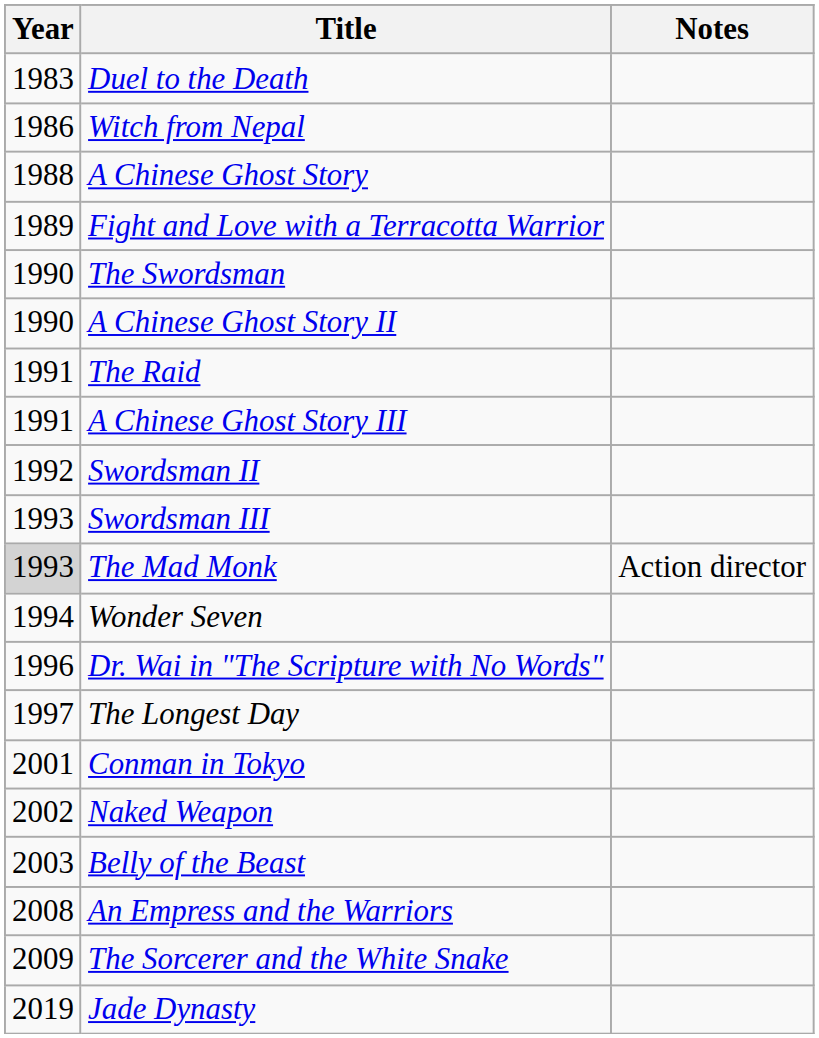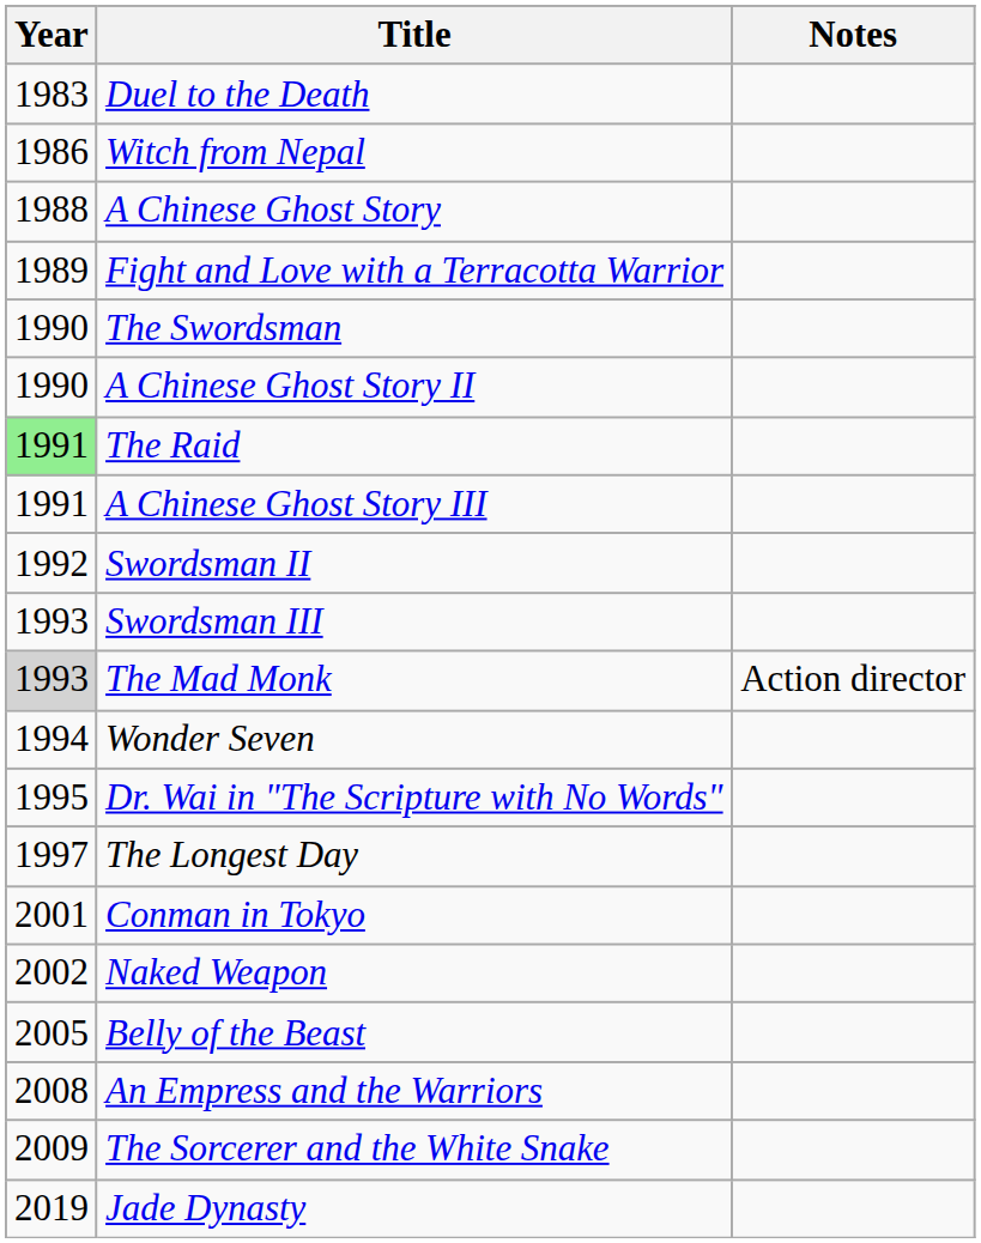The Raid | Year: no background -> lightgreen background
Dr. Wai in "The Scripture with No Words" | Year: 1996 -> 1995
Belly of the Beast | Year: 2003 -> 2005
